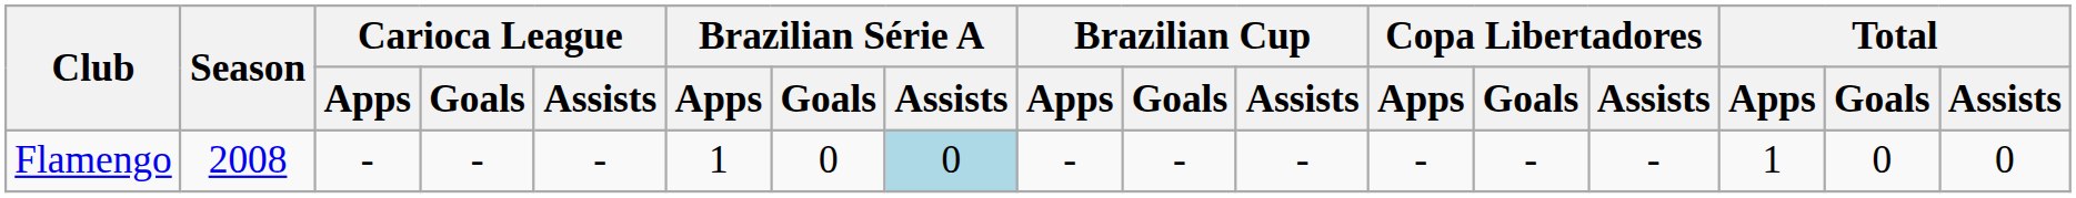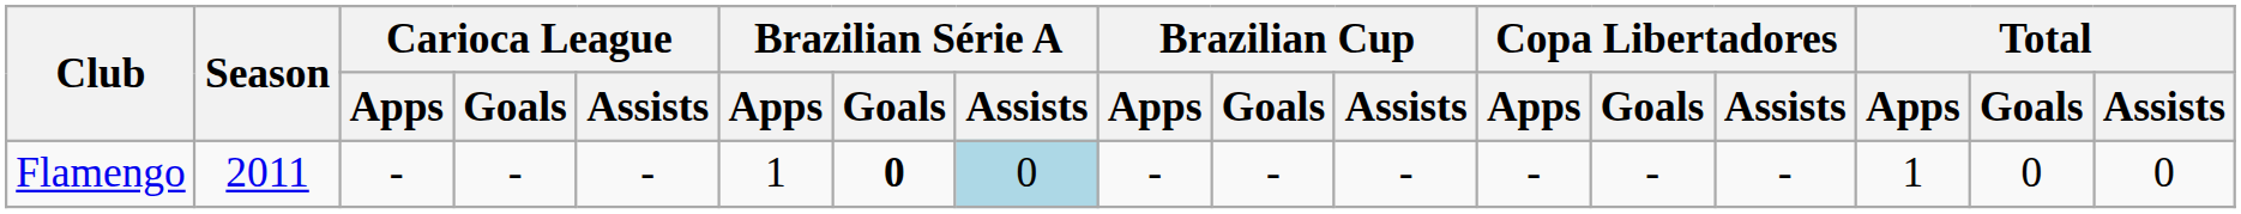Flamengo | Season: 2008 -> 2011
Flamengo | Brazilian Série A / Goals: normal -> bold
